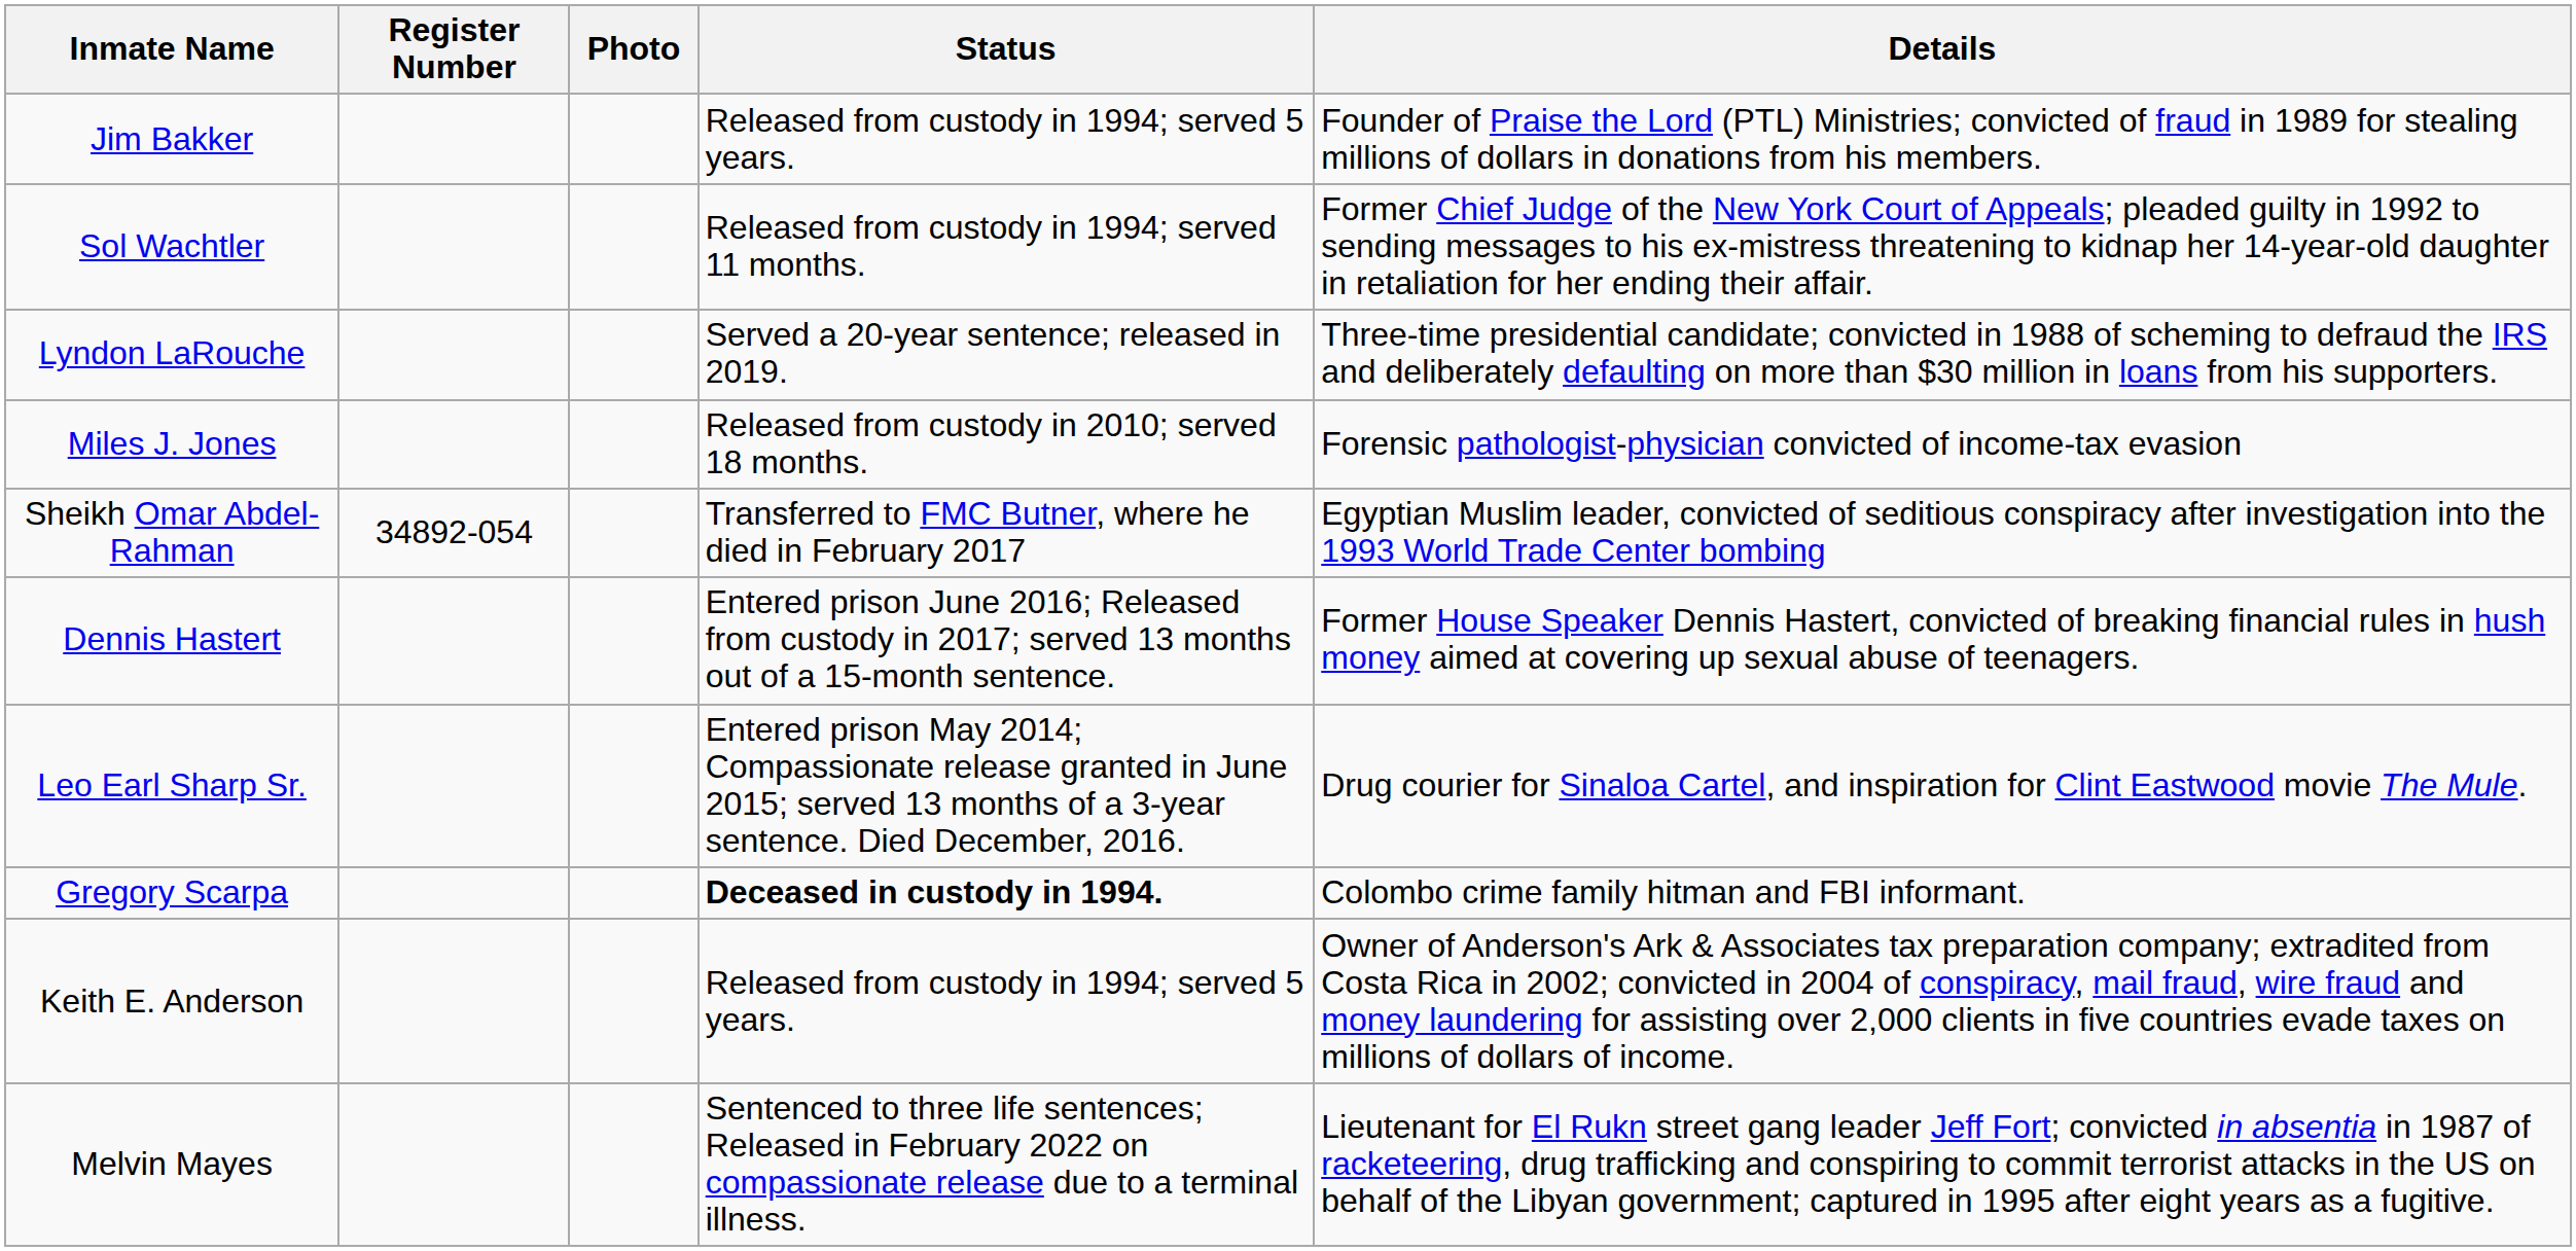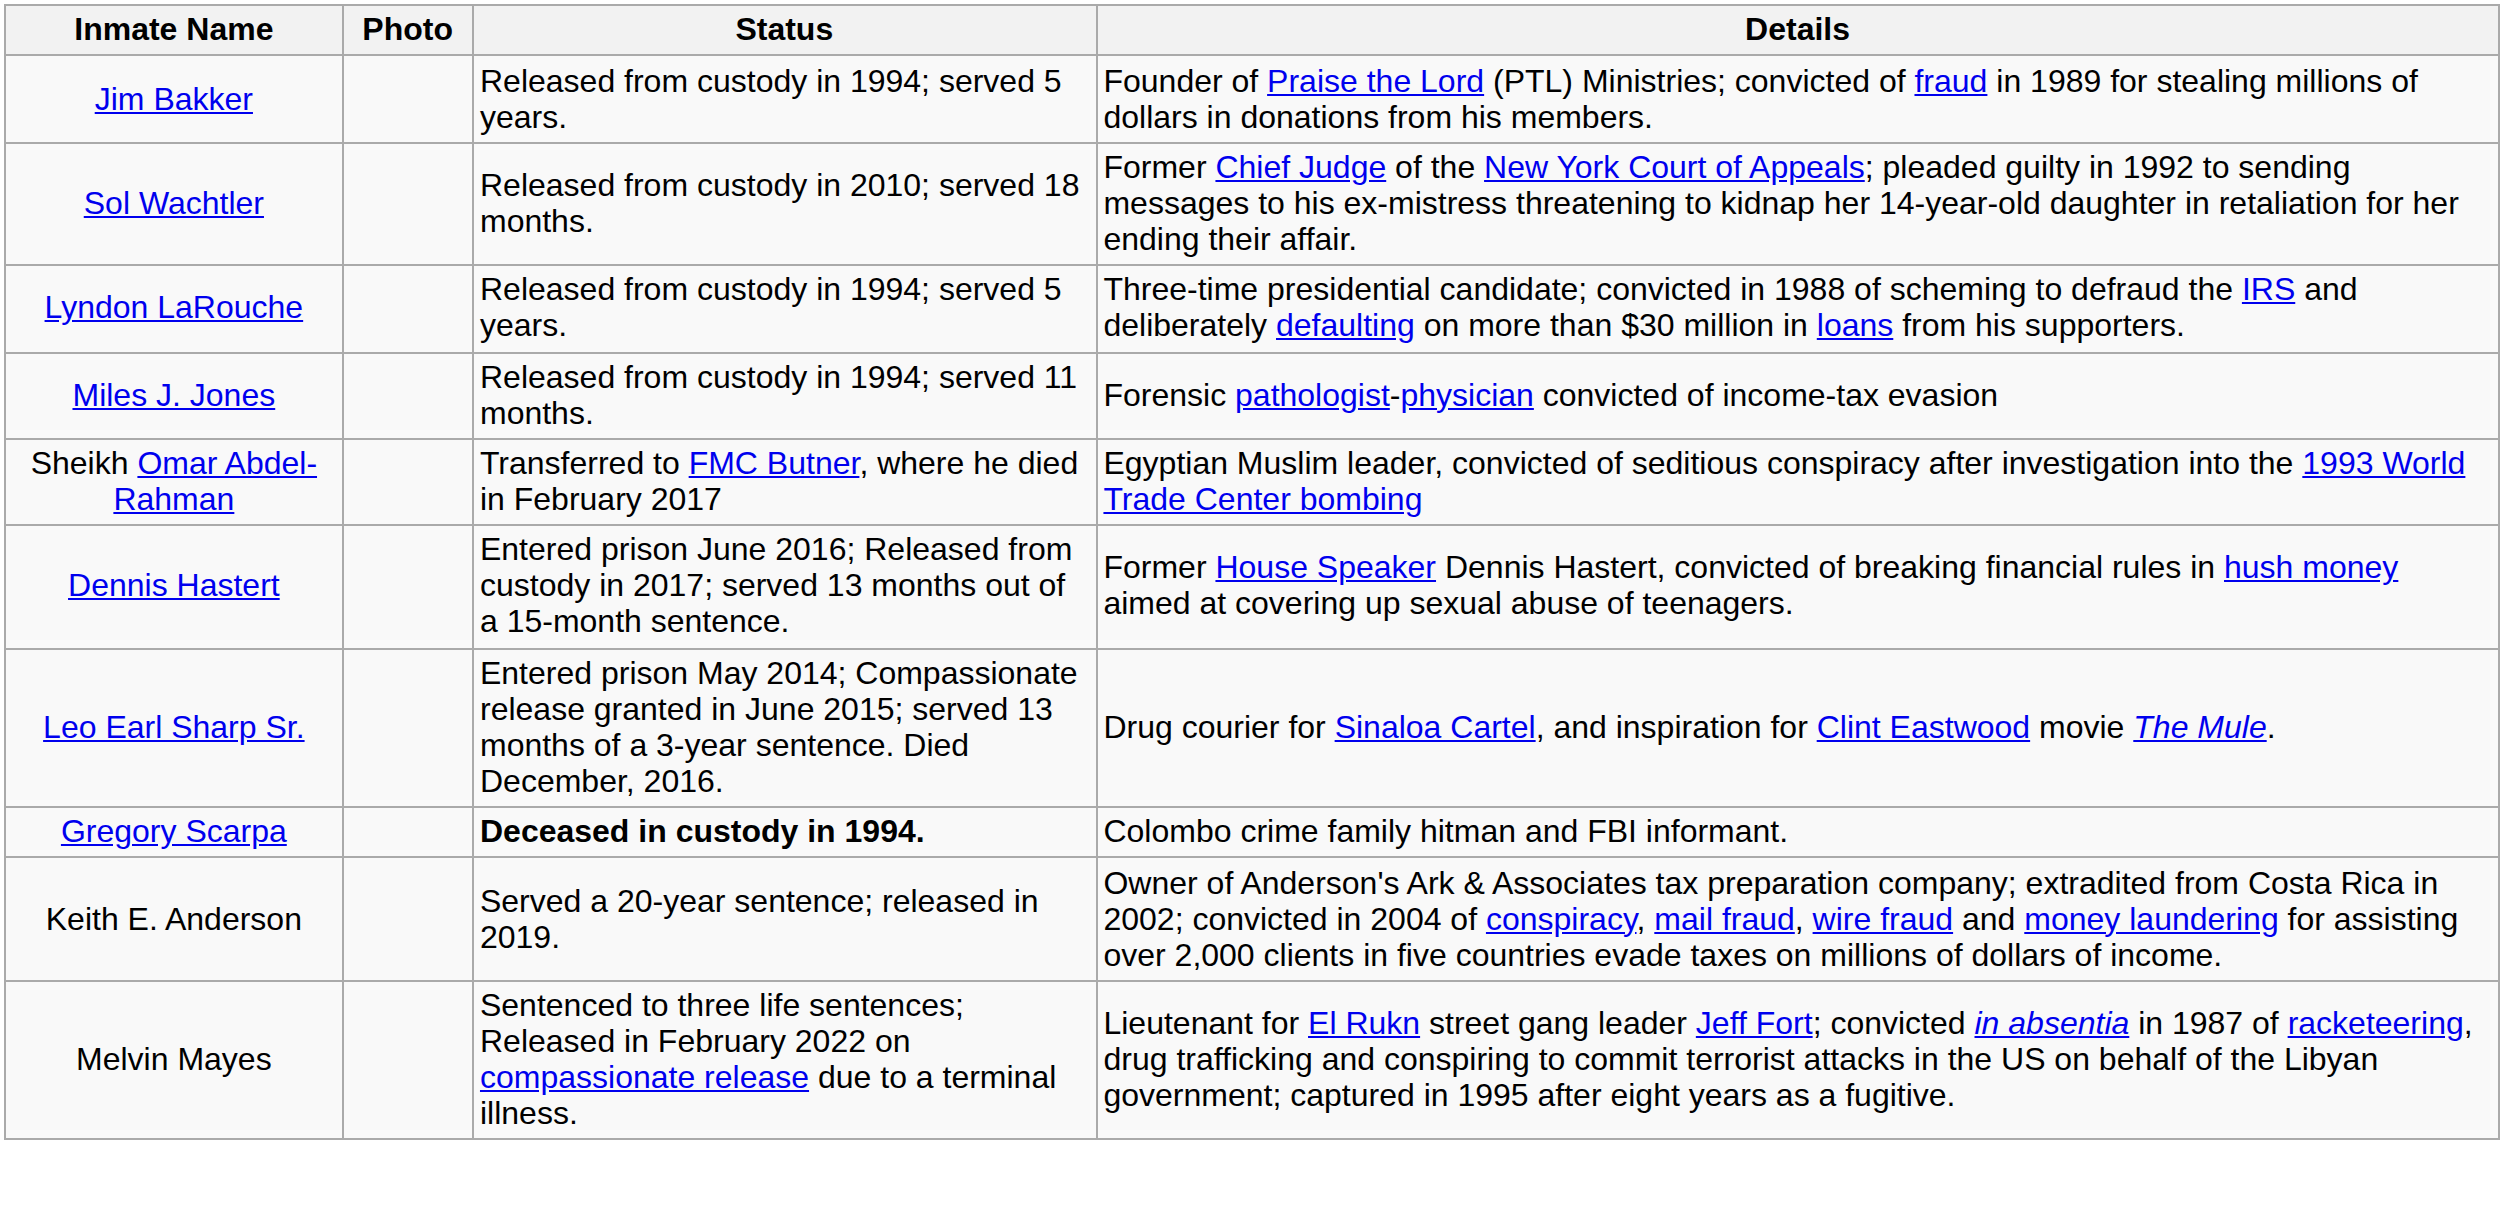- column: Register Number | 34892-054
Sol Wachtler | Status: Released from custody in 1994; served 11 months. -> Released from custody in 2010; served 18 months.
Lyndon LaRouche | Status: Served a 20-year sentence; released in 2019. -> Released from custody in 1994; served 5 years.
Miles J. Jones | Status: Released from custody in 2010; served 18 months. -> Released from custody in 1994; served 11 months.
Keith E. Anderson | Status: Released from custody in 1994; served 5 years. -> Served a 20-year sentence; released in 2019.
